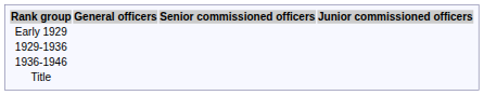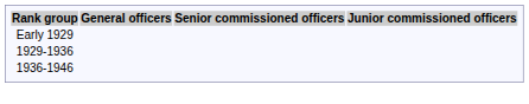- row: Title
